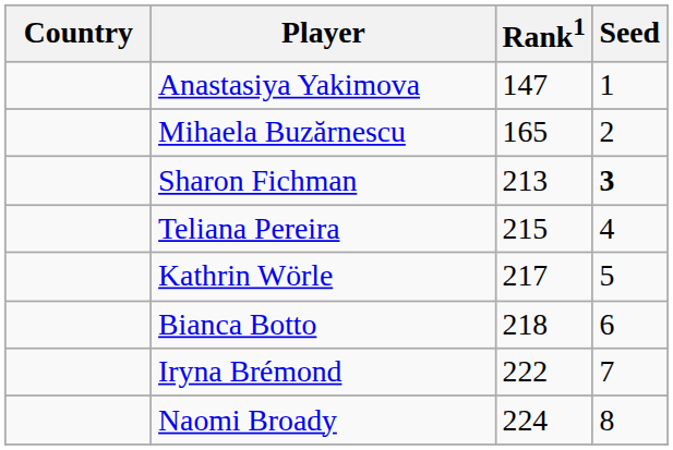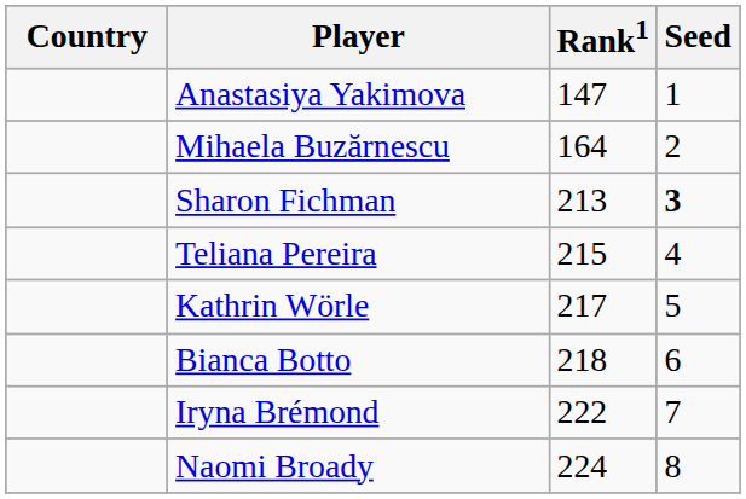Mihaela Buzărnescu | Rank1: 165 -> 164
